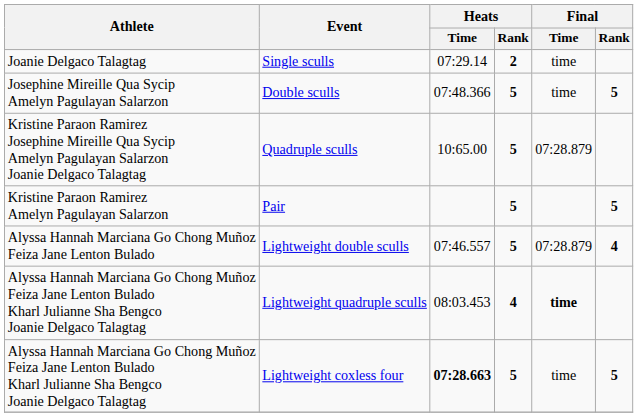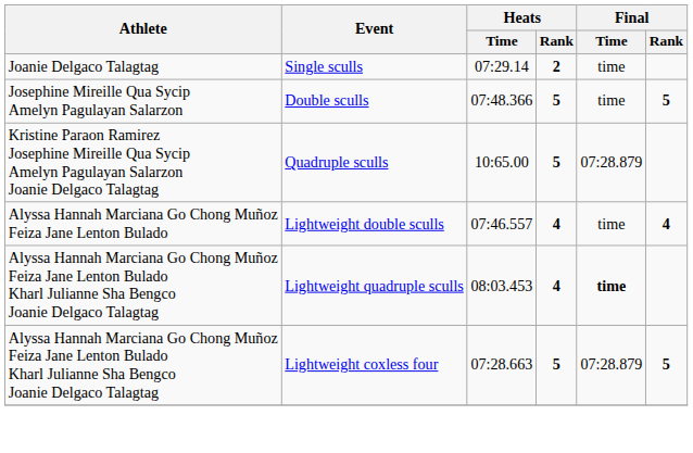- row: Kristine Paraon Ramirez Amelyn Pagulayan Salarzon | Pair | 5 | 5
Lightweight double sculls | Heats / Rank: 5 -> 4
Lightweight double sculls | Final / Time: 07:28.879 -> time
Lightweight coxless four | Heats / Time: bold -> normal
Lightweight coxless four | Final / Time: time -> 07:28.879
